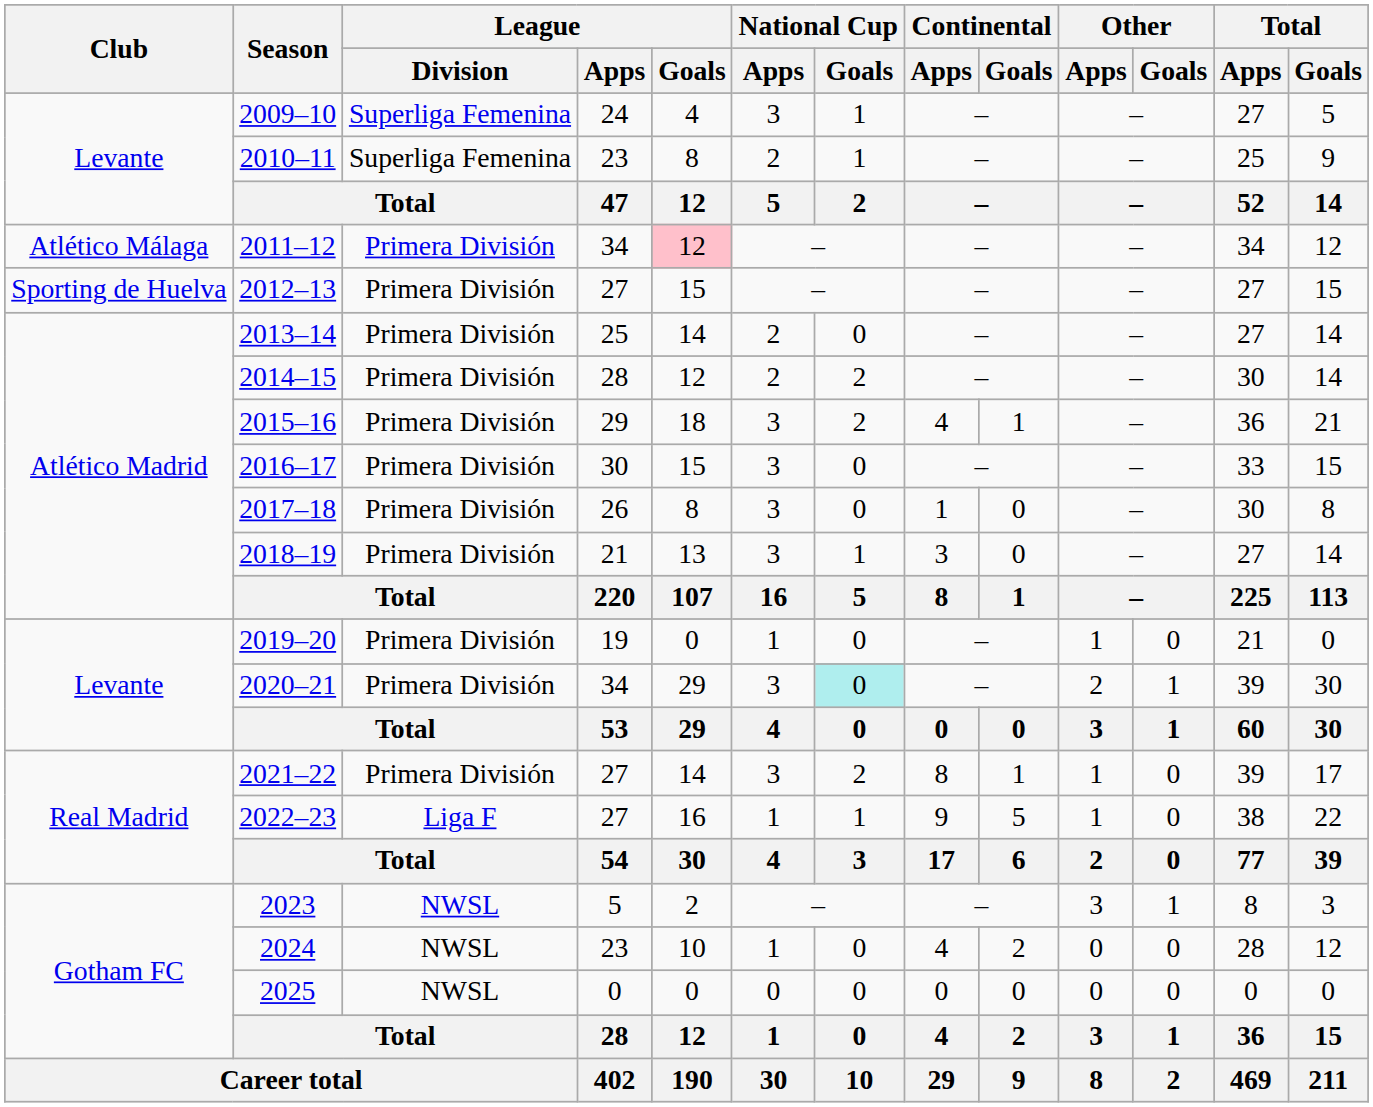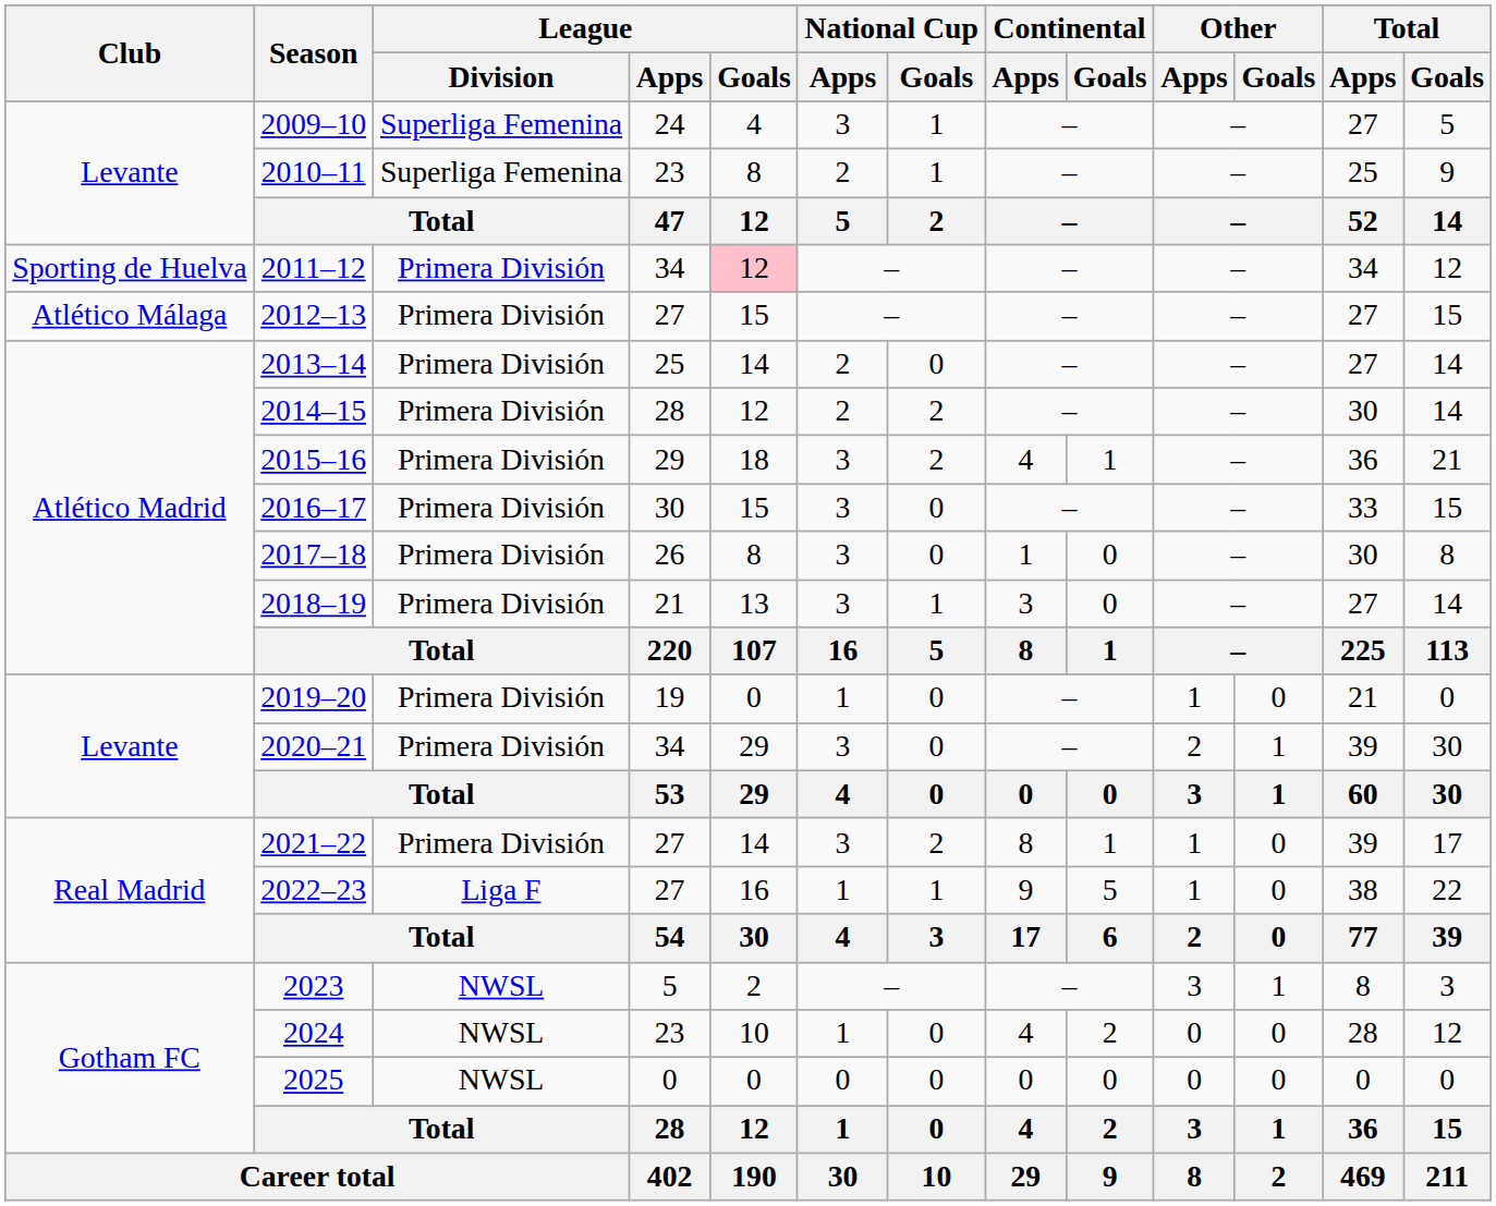2011–12 | Club: Atlético Málaga -> Sporting de Huelva
2012–13 | Club: Sporting de Huelva -> Atlético Málaga
2020–21 | National Cup / Goals: paleturquoise background -> no background
